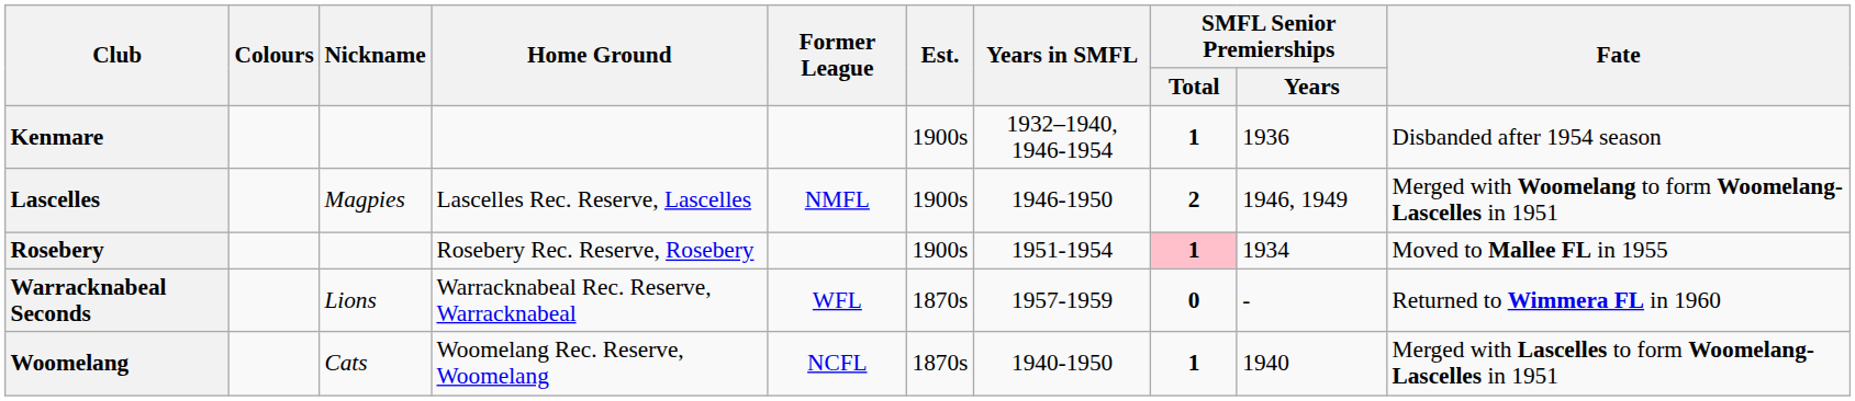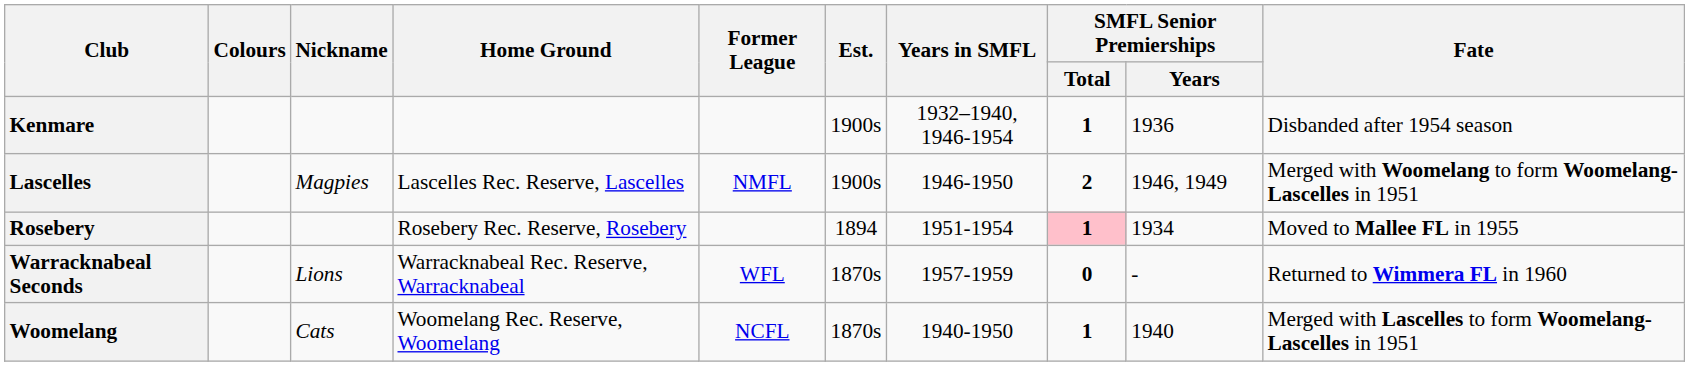Rosebery | Est.: 1900s -> 1894
